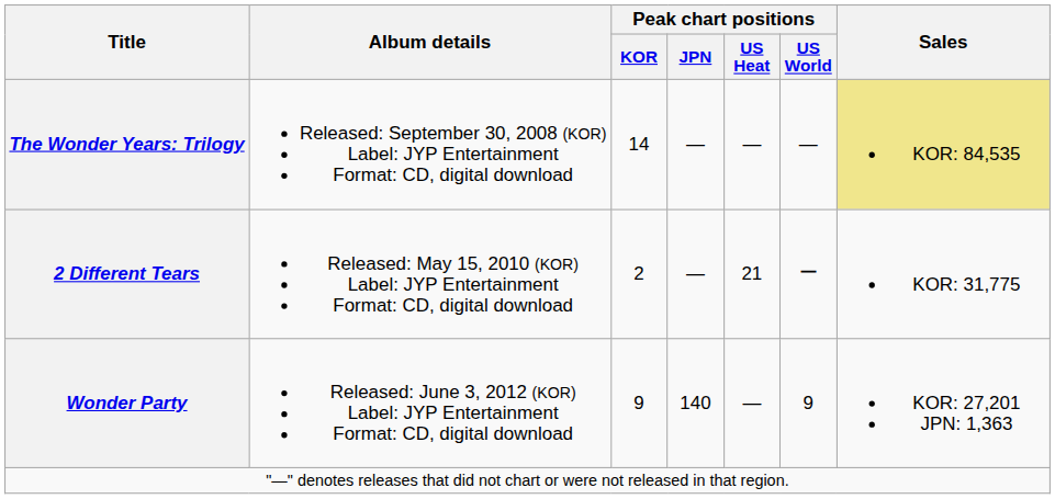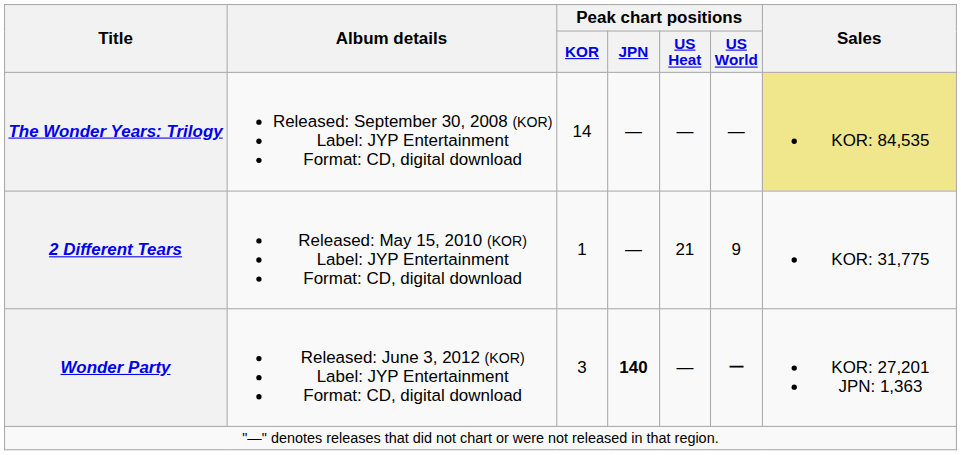2 Different Tears | Peak chart positions / KOR: 2 -> 1
2 Different Tears | Peak chart positions / US World: ー -> 9
Wonder Party | Peak chart positions / KOR: 9 -> 3
Wonder Party | Peak chart positions / JPN: normal -> bold
Wonder Party | Peak chart positions / US World: 9 -> ー
